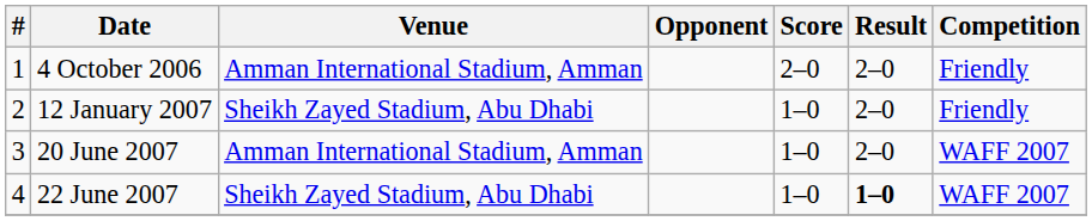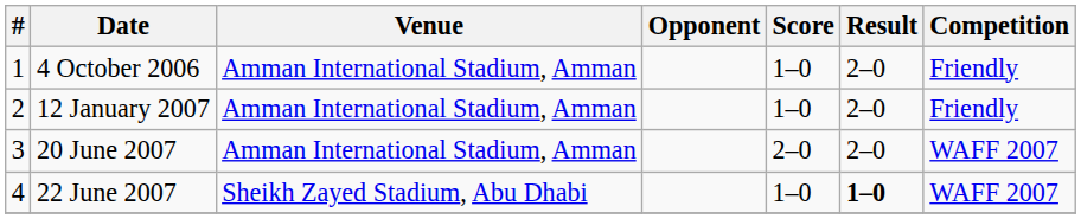4 October 2006 | Score: 2–0 -> 1–0
12 January 2007 | Venue: Sheikh Zayed Stadium, Abu Dhabi -> Amman International Stadium, Amman
20 June 2007 | Score: 1–0 -> 2–0
